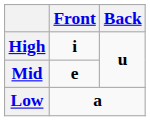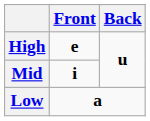High | Front: i -> e
Mid | Front: e -> i
